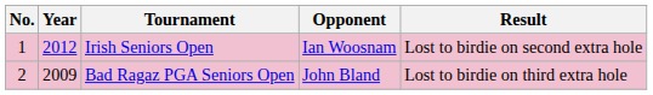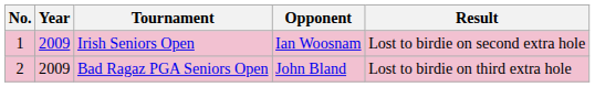Irish Seniors Open | Year: 2012 -> 2009
